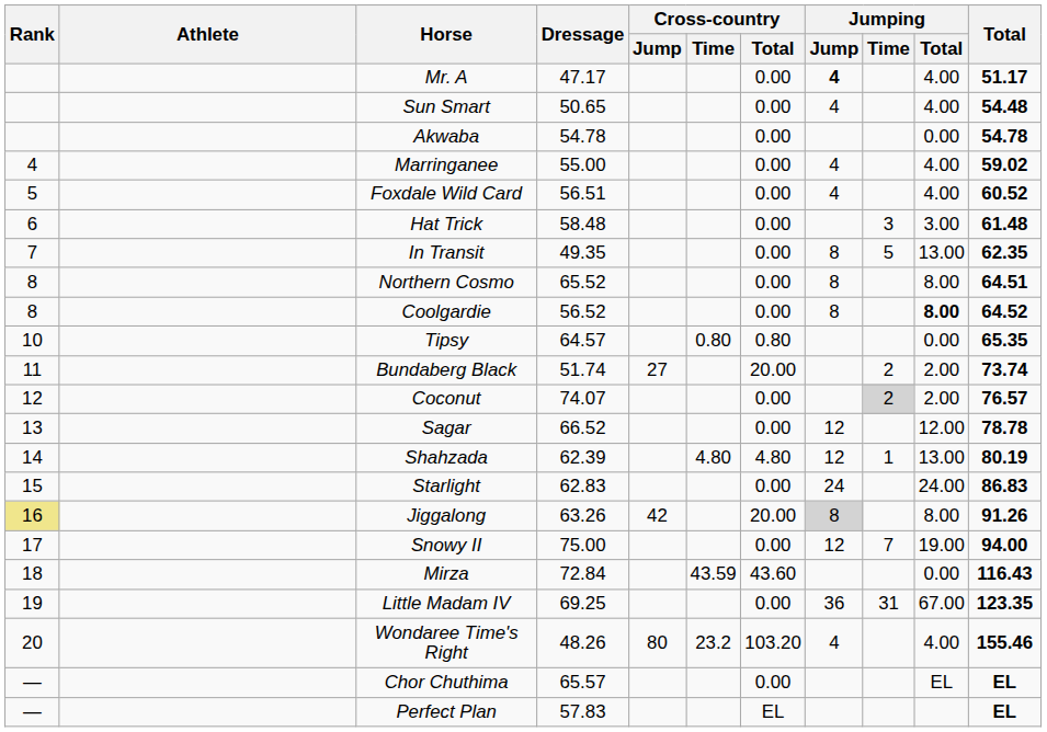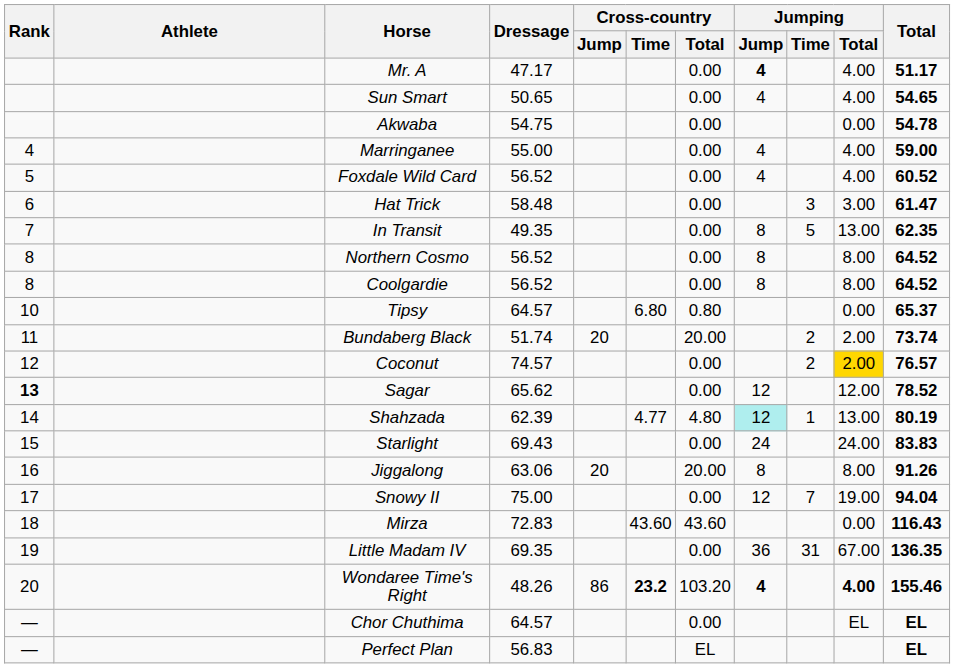Sun Smart | Total: 54.48 -> 54.65
Akwaba | Dressage: 54.78 -> 54.75
Marringanee | Total: 59.02 -> 59.00
Foxdale Wild Card | Dressage: 56.51 -> 56.52
Hat Trick | Total: 61.48 -> 61.47
Northern Cosmo | Dressage: 65.52 -> 56.52
Northern Cosmo | Total: 64.51 -> 64.52
Coolgardie | Jumping / Total: bold -> normal
Tipsy | Cross-country / Time: 0.80 -> 6.80
Tipsy | Total: 65.35 -> 65.37
Bundaberg Black | Cross-country / Jump: 27 -> 20
Coconut | Dressage: 74.07 -> 74.57
Coconut | Jumping / Time: lightgrey background -> no background
Coconut | Jumping / Total: no background -> gold background
Sagar | Rank: normal -> bold
Sagar | Dressage: 66.52 -> 65.62
Sagar | Total: 78.78 -> 78.52
Shahzada | Cross-country / Time: 4.80 -> 4.77
Shahzada | Jumping / Jump: no background -> paleturquoise background
Starlight | Dressage: 62.83 -> 69.43
Starlight | Total: 86.83 -> 83.83
Jiggalong | Rank: khaki background -> no background
Jiggalong | Dressage: 63.26 -> 63.06
Jiggalong | Cross-country / Jump: 42 -> 20
Jiggalong | Jumping / Jump: lightgrey background -> no background
Snowy II | Total: 94.00 -> 94.04
Mirza | Dressage: 72.84 -> 72.83
Mirza | Cross-country / Time: 43.59 -> 43.60
Little Madam IV | Dressage: 69.25 -> 69.35
Little Madam IV | Total: 123.35 -> 136.35
Wondaree Time's Right | Cross-country / Jump: 80 -> 86
Wondaree Time's Right | Cross-country / Time: normal -> bold
Wondaree Time's Right | Jumping / Jump: normal -> bold
Wondaree Time's Right | Jumping / Total: normal -> bold
Chor Chuthima | Dressage: 65.57 -> 64.57
Perfect Plan | Dressage: 57.83 -> 56.83
